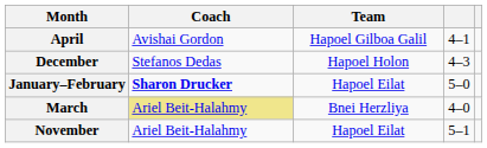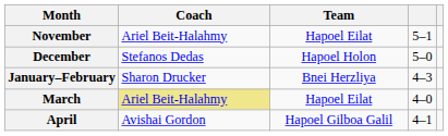rows swapped: November <-> April
December | column 4: 4–3 -> 5–0
January–February | Coach: bold -> normal
January–February | Team: Hapoel Eilat -> Bnei Herzliya
January–February | column 4: 5–0 -> 4–3
March | Team: Bnei Herzliya -> Hapoel Eilat
